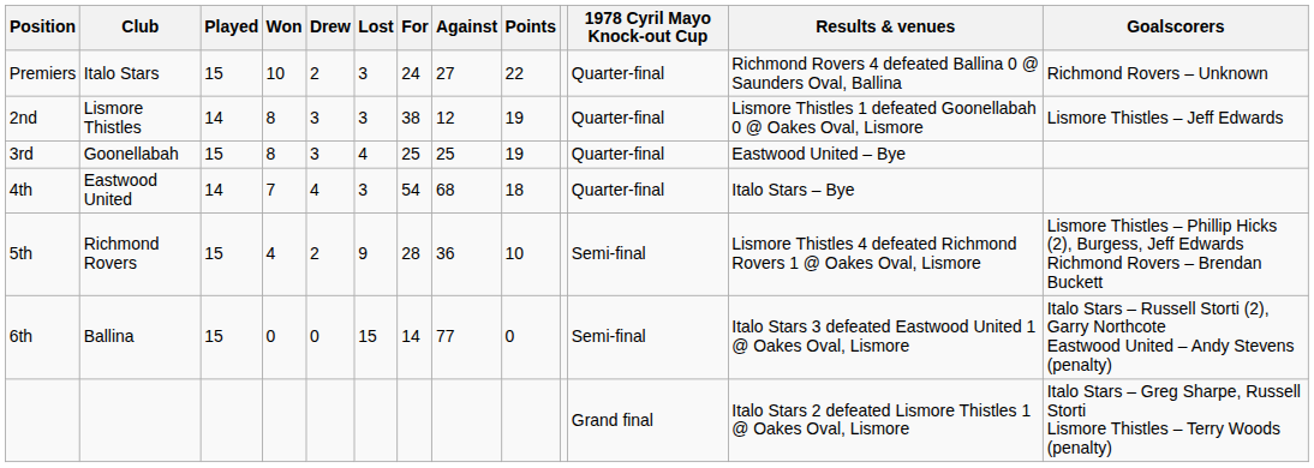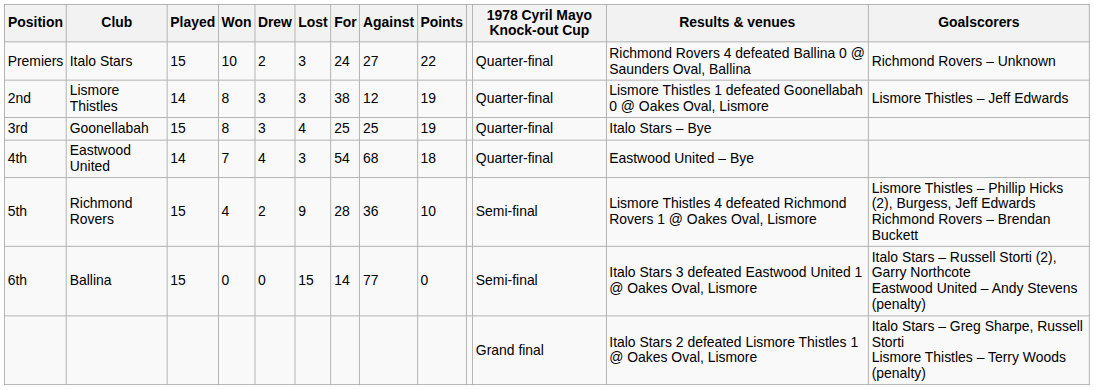3rd | Results & venues: Eastwood United – Bye -> Italo Stars – Bye
4th | Results & venues: Italo Stars – Bye -> Eastwood United – Bye
